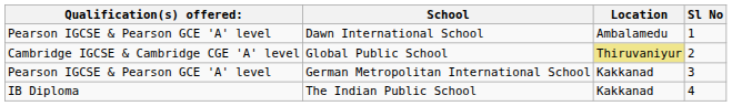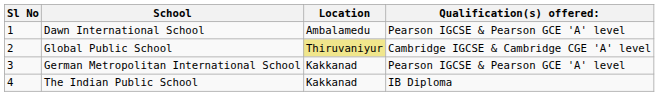columns swapped: Sl No <-> Qualification(s) offered:
